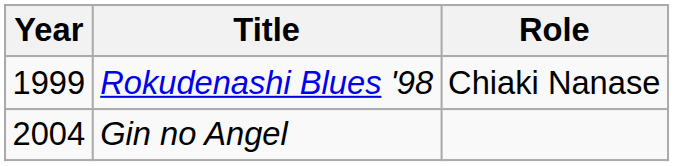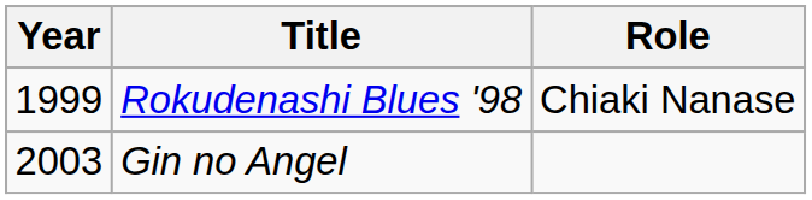Gin no Angel | Year: 2004 -> 2003
